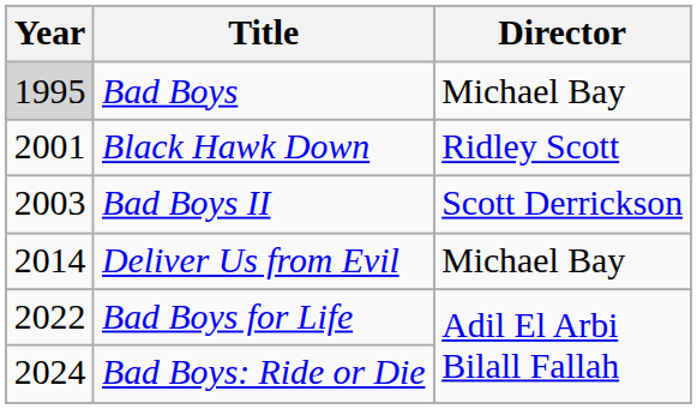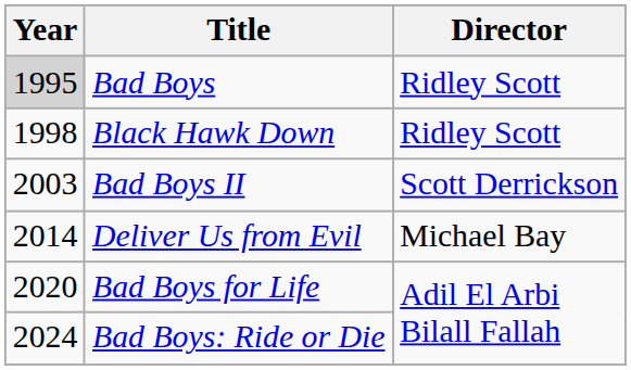Bad Boys | Director: Michael Bay -> Ridley Scott
Black Hawk Down | Year: 2001 -> 1998
Bad Boys for Life | Year: 2022 -> 2020
